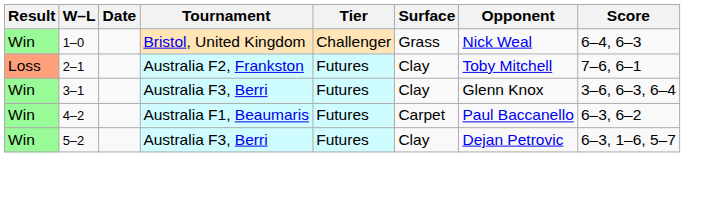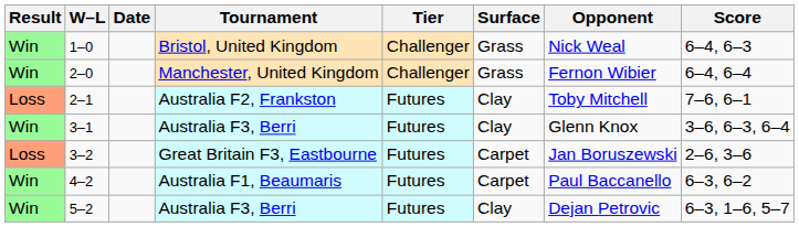+ row: Win | 2–0 | Manchester, United Kingdom | Challenger | Grass | Fernon Wibier | 6–4, 6–4
+ row: Loss | 3–2 | Great Britain F3, Eastbourne | Futures | Carpet | Jan Boruszewski | 2–6, 3–6
